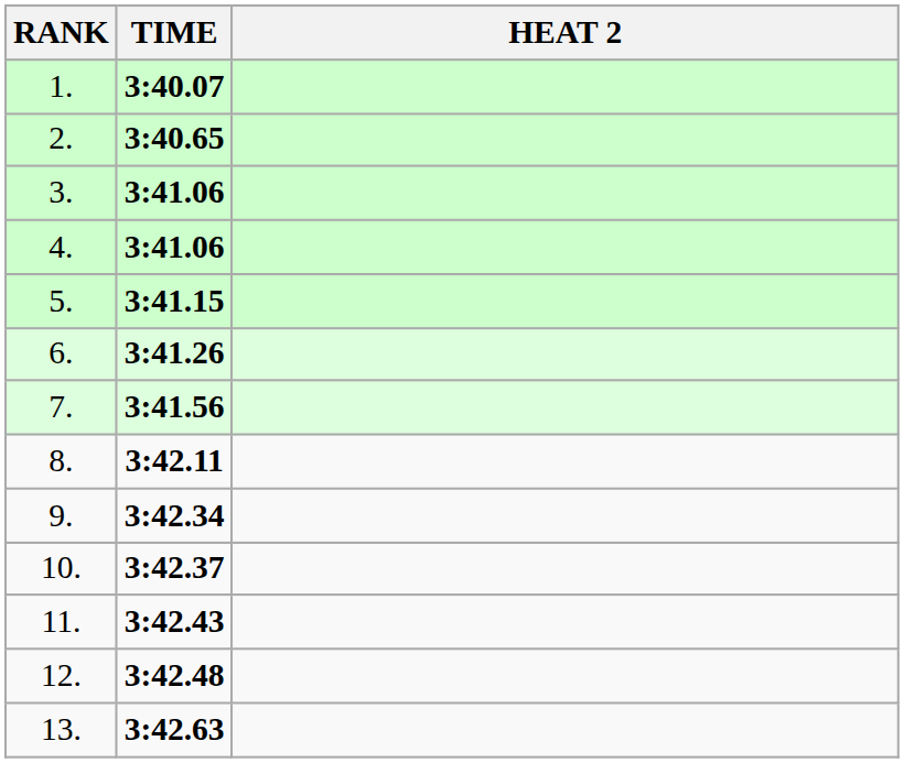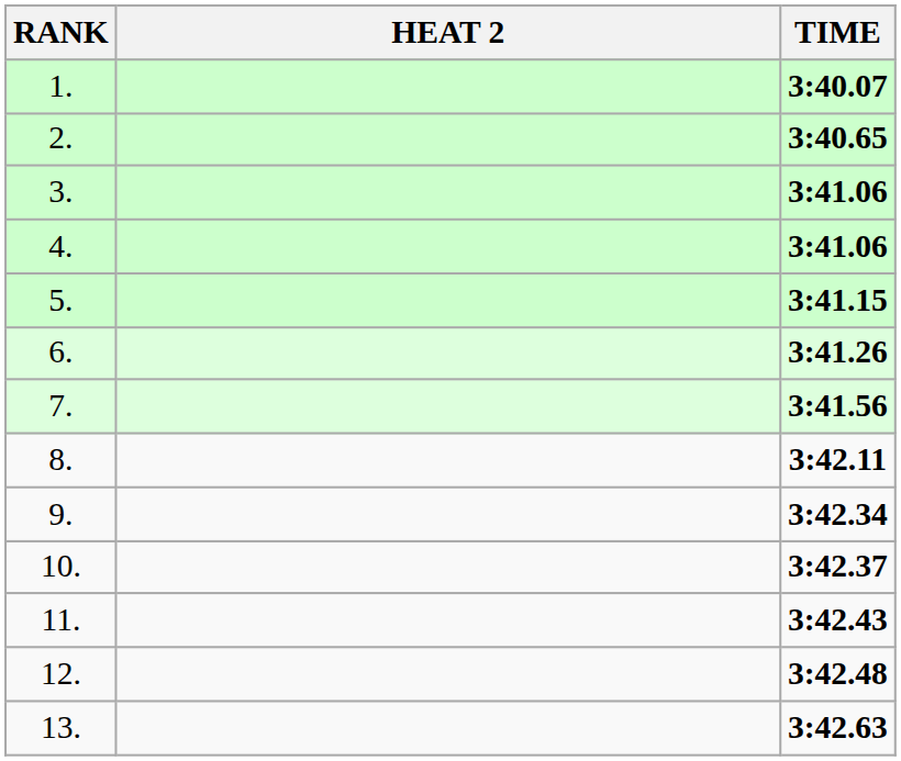columns swapped: HEAT 2 <-> TIME
